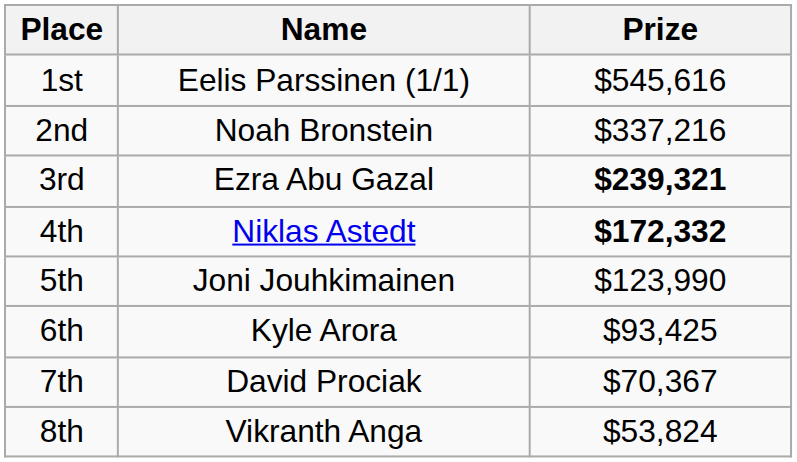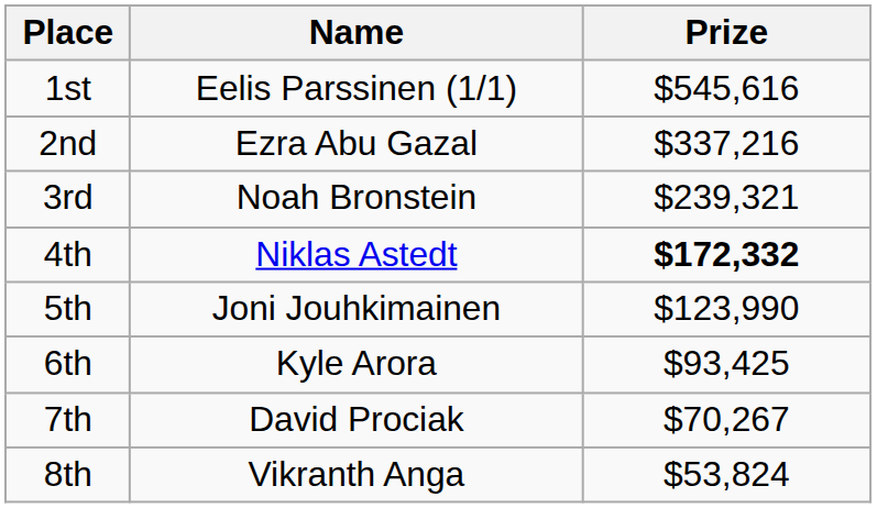2nd | Name: Noah Bronstein -> Ezra Abu Gazal
3rd | Name: Ezra Abu Gazal -> Noah Bronstein
3rd | Prize: bold -> normal
7th | Prize: $70,367 -> $70,267
